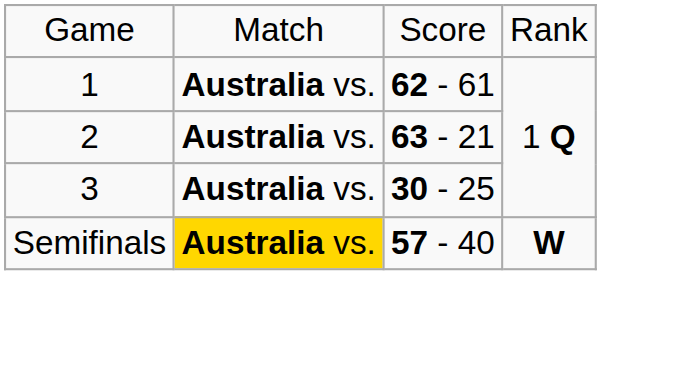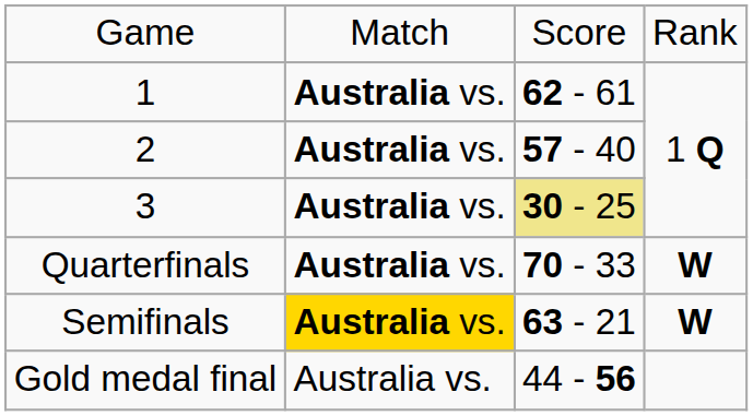2 | column 3: 63 - 21 -> 57 - 40
3 | column 3: no background -> khaki background
+ row: Quarterfinals | Australia vs. | 70 - 33 | W
Semifinals | column 3: 57 - 40 -> 63 - 21
+ row: Gold medal final | Australia vs. | 44 - 56
